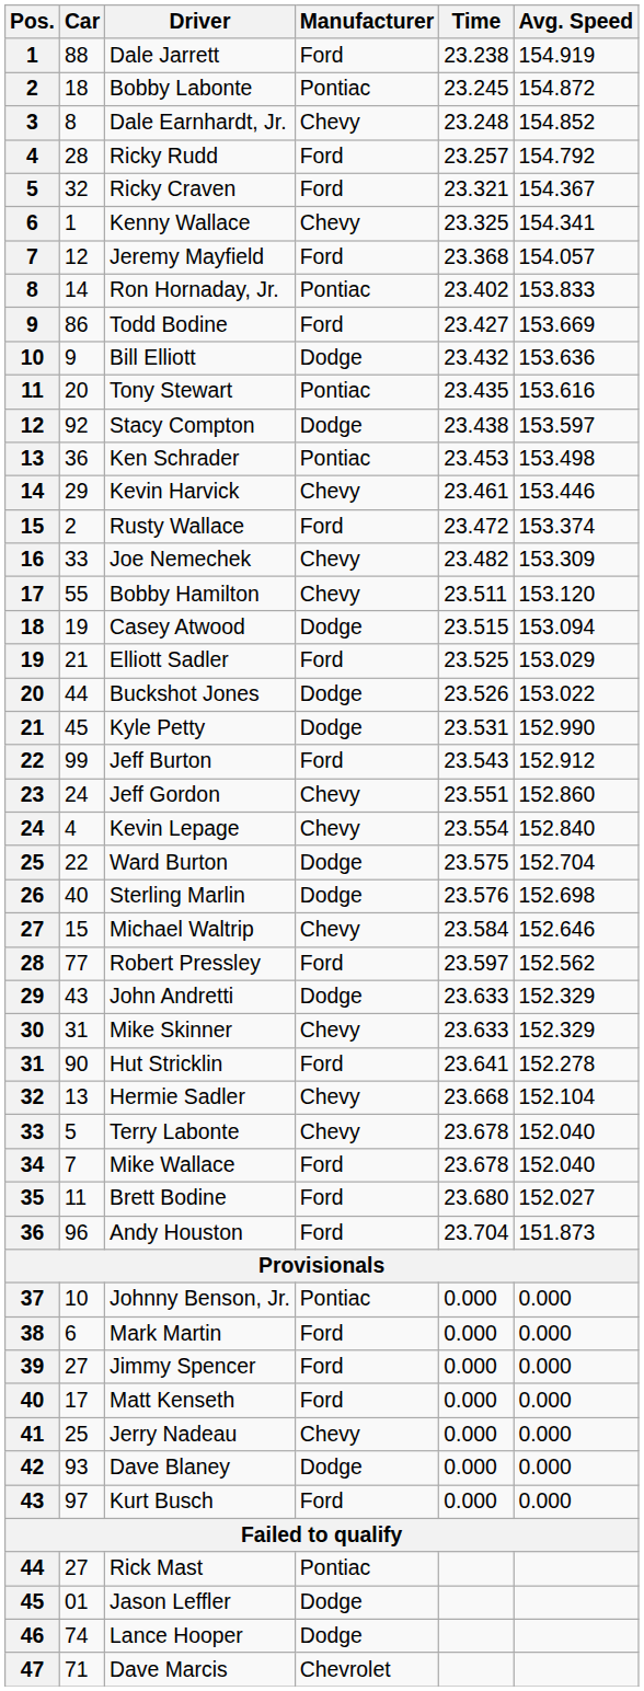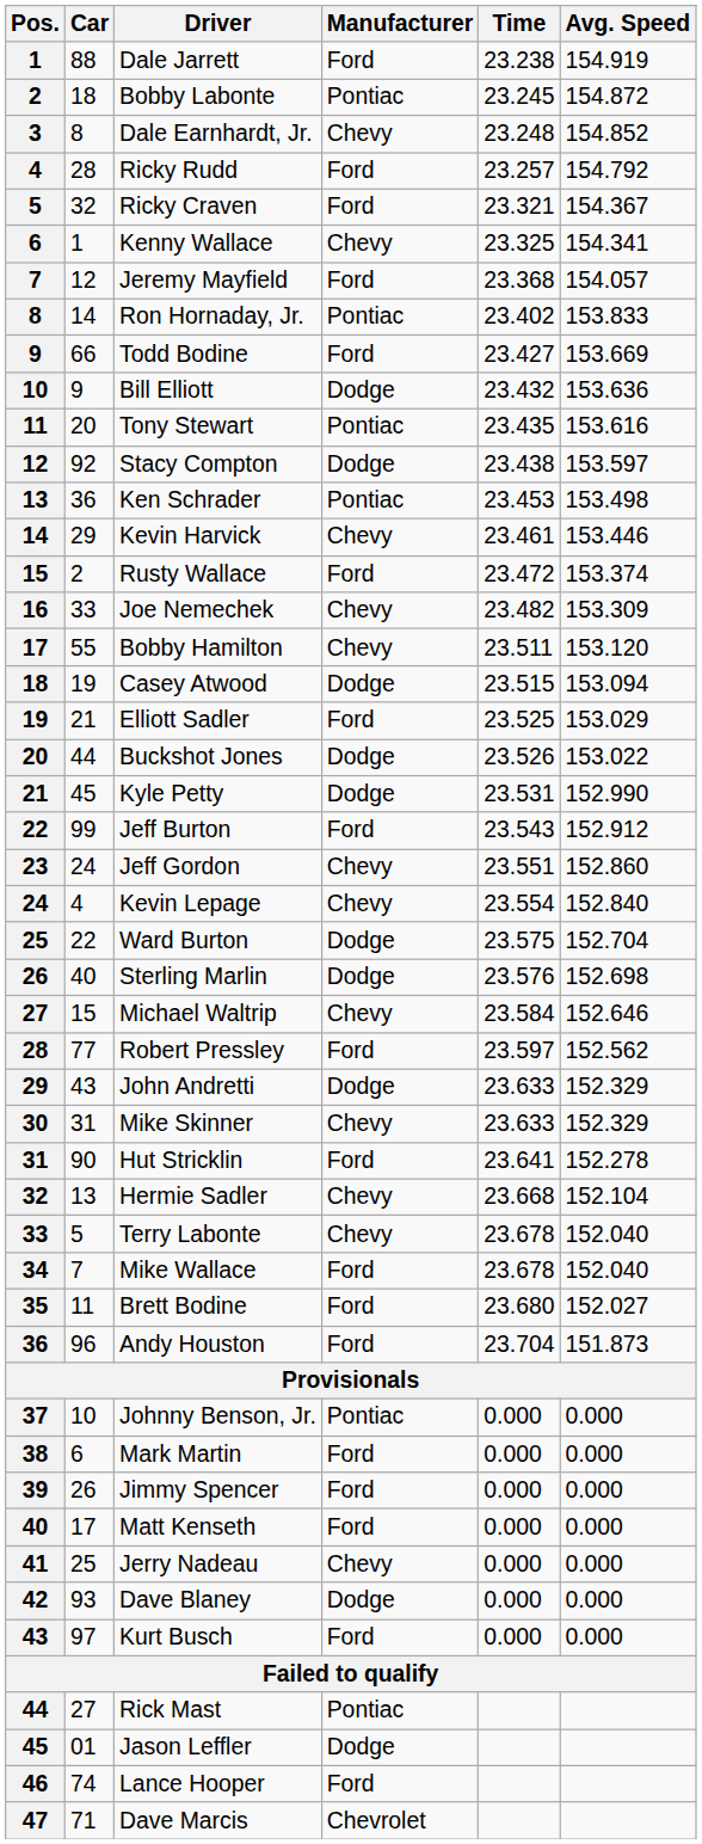Todd Bodine | Car: 86 -> 66
Jimmy Spencer | Car: 27 -> 26
Lance Hooper | Manufacturer: Dodge -> Ford
